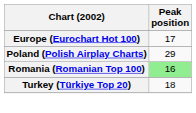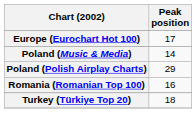+ row: Poland (Music & Media) | 14
Romania (Romanian Top 100) | Peak position: lightgreen background -> no background
